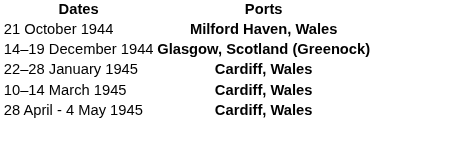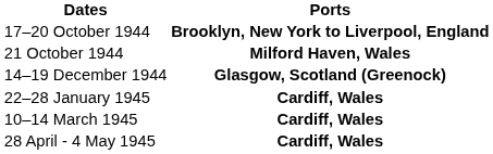+ row: 17–20 October 1944 | Brooklyn, New York to Liverpool, England
